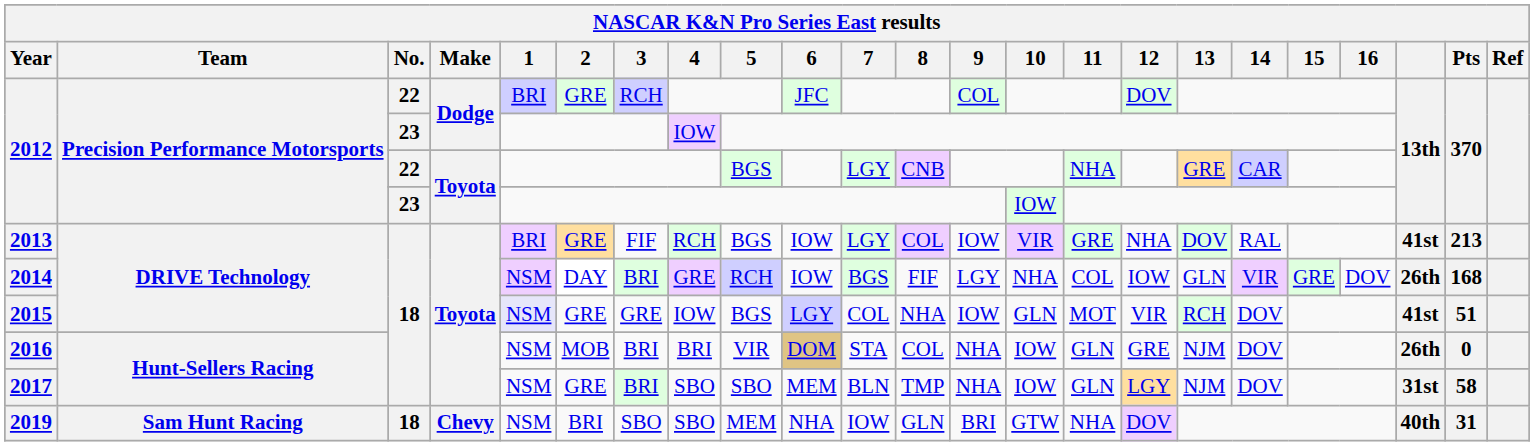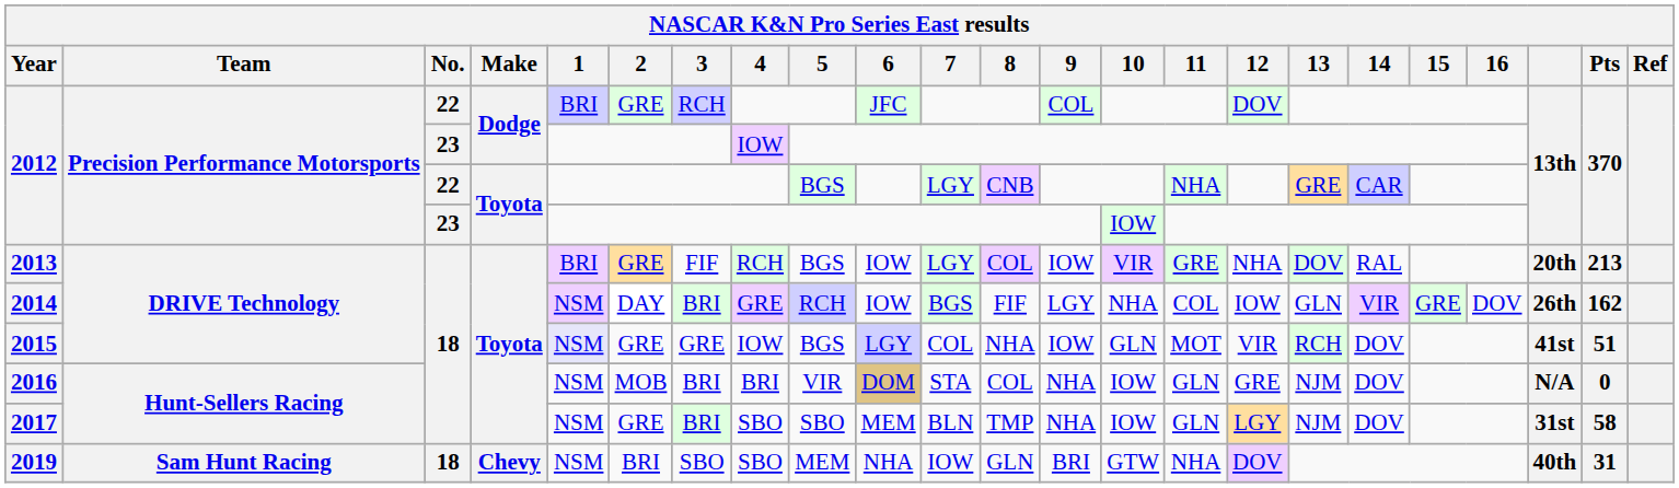2013 | column 21: 41st -> 20th
2014 | Pts: 168 -> 162
2016 | column 21: 26th -> N/A
